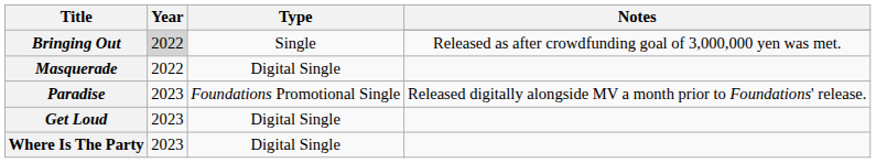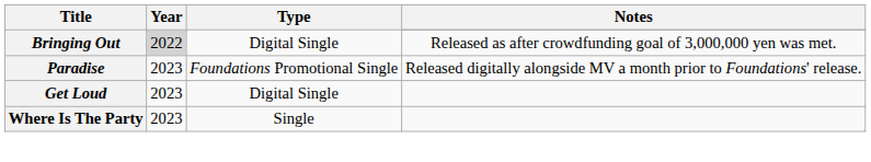Bringing Out | Type: Single -> Digital Single
- row: Masquerade | 2022 | Digital Single
Where Is The Party | Type: Digital Single -> Single
